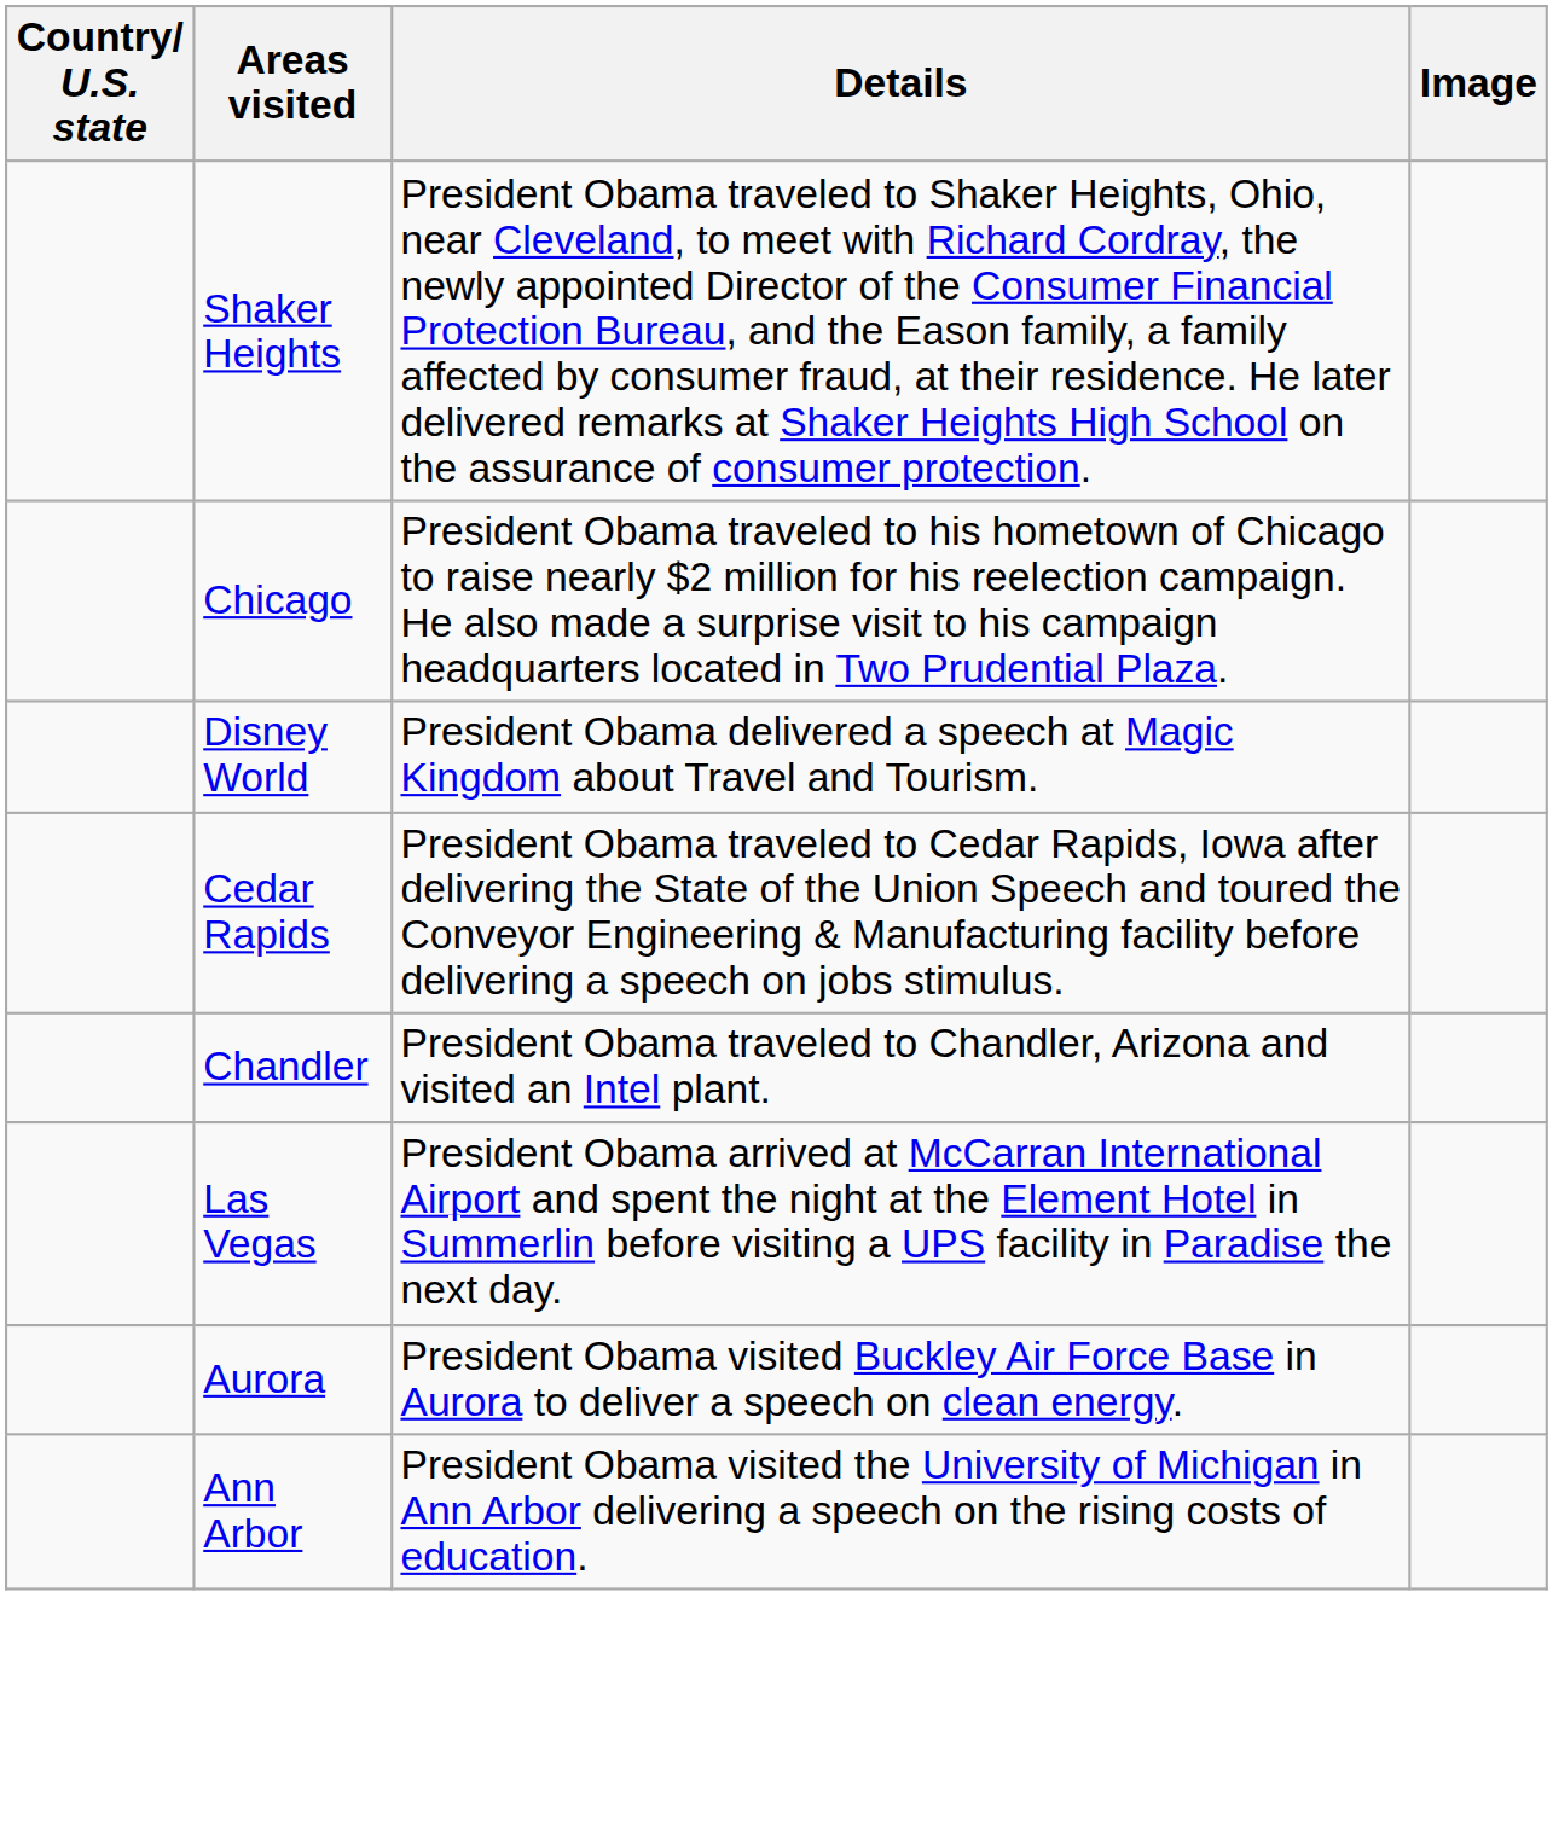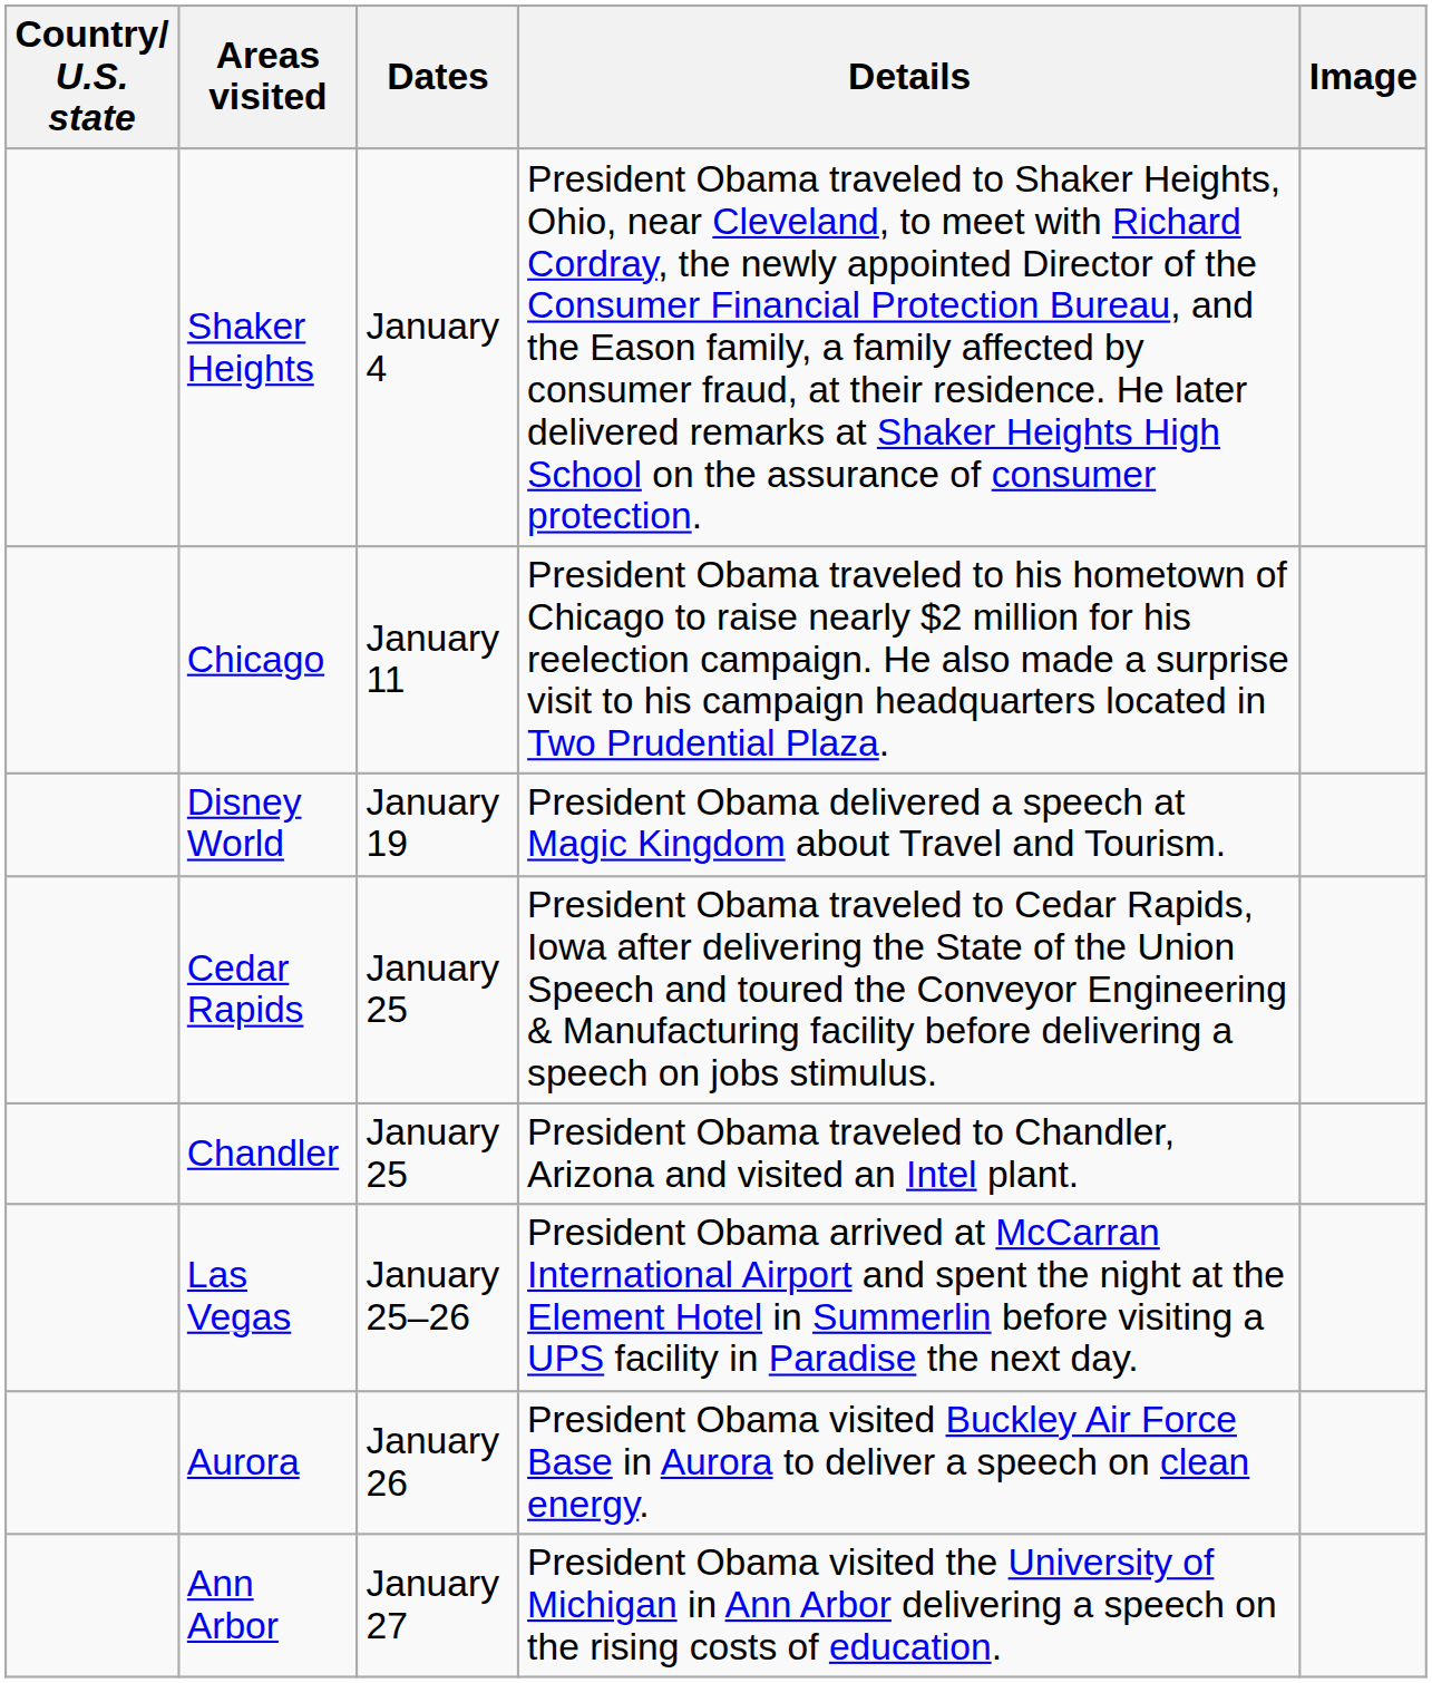+ column: Dates | January 4 | January 11 | January 19 | January 25 | January 25 | January 25–26 | January 26 | January 27
